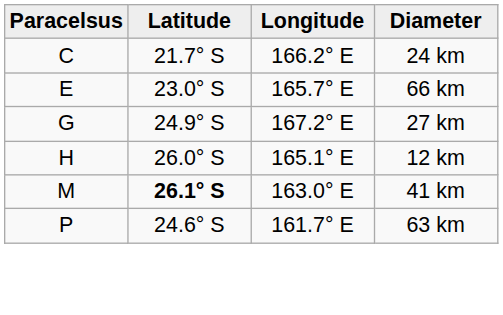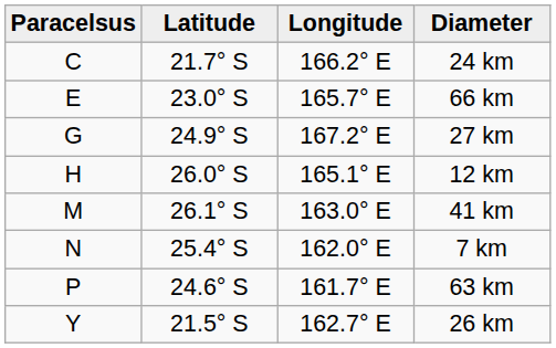41 km | Latitude: bold -> normal
+ row: N | 25.4° S | 162.0° E | 7 km
+ row: Y | 21.5° S | 162.7° E | 26 km
